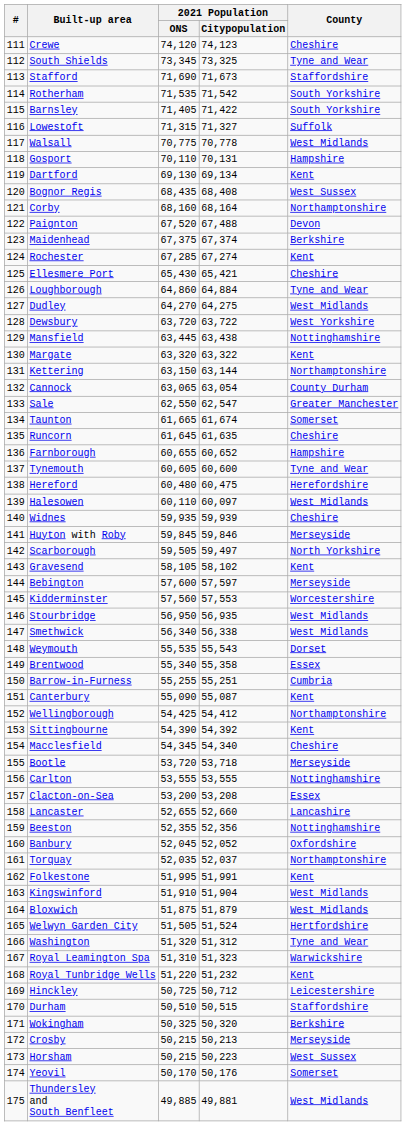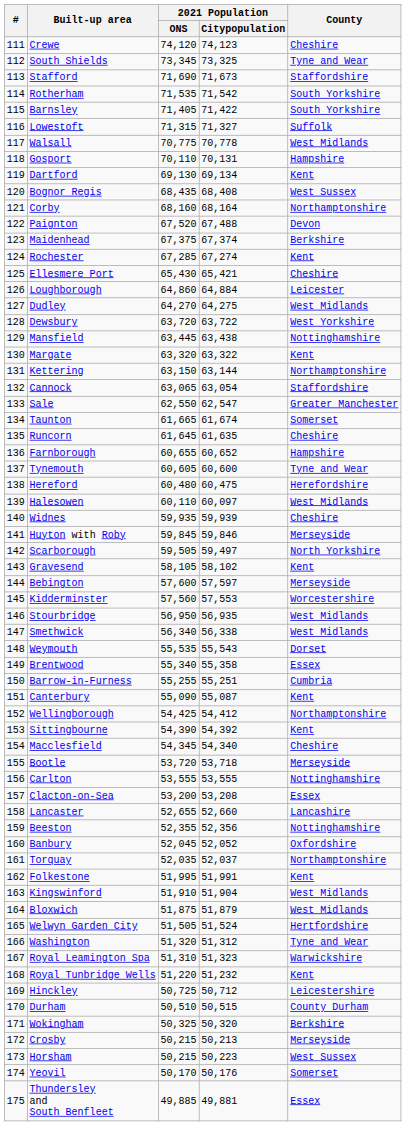Loughborough | County: Tyne and Wear -> Leicester
Cannock | County: County Durham -> Staffordshire
Durham | County: Staffordshire -> County Durham
Thundersley and South Benfleet | County: West Midlands -> Essex
